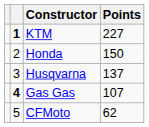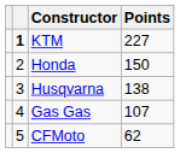Husqvarna | Points: 137 -> 138
Gas Gas | column 2: bold -> normal
